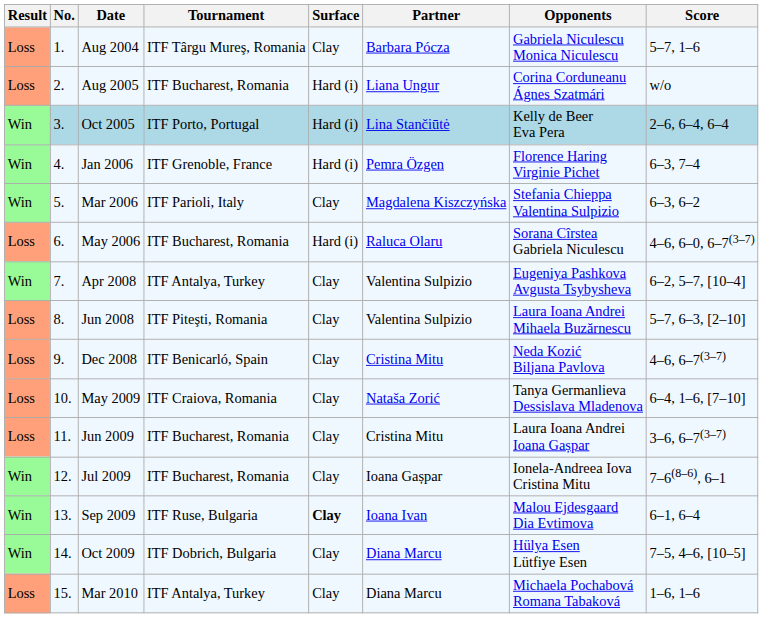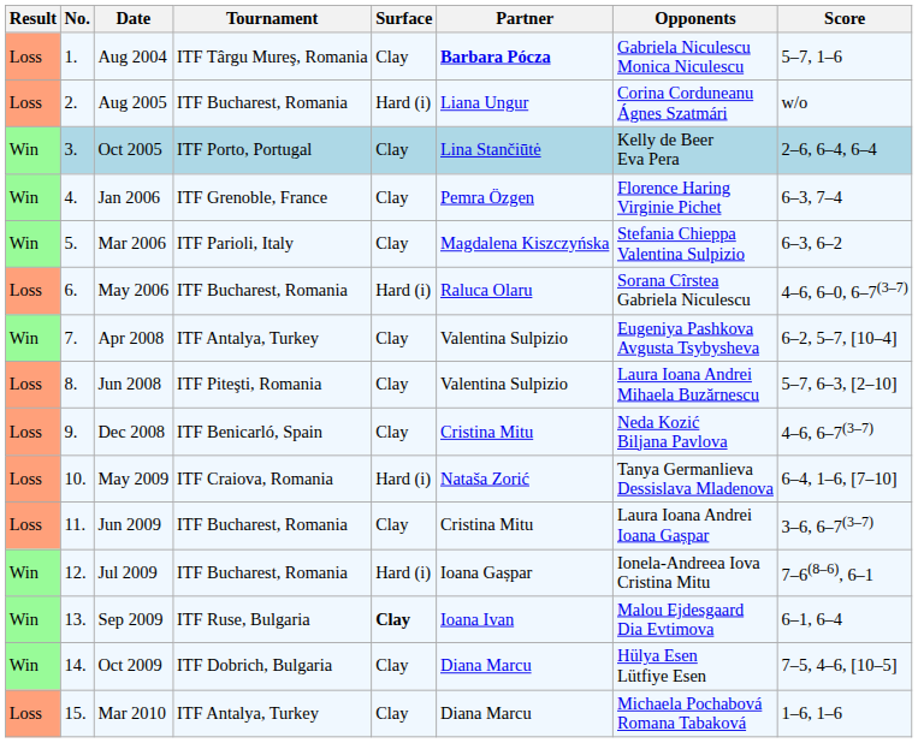Aug 2004 | Partner: normal -> bold
Oct 2005 | Surface: Hard (i) -> Clay
Jan 2006 | Surface: Hard (i) -> Clay
May 2009 | Surface: Clay -> Hard (i)
Jul 2009 | Surface: Clay -> Hard (i)
